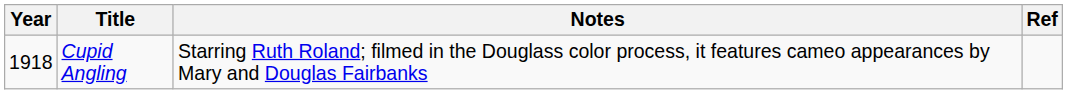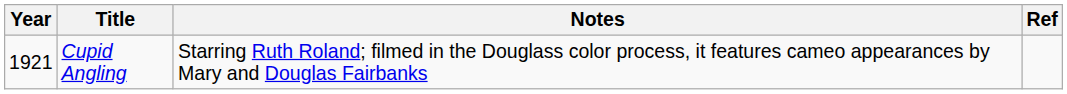Cupid Angling | Year: 1918 -> 1921
